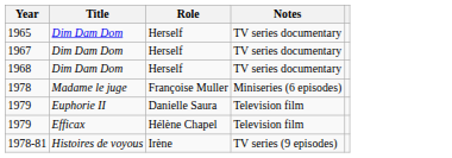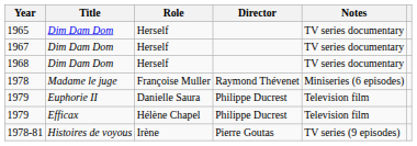+ column: Director | Raymond Thévenet | Philippe Ducrest | Philippe Ducrest | Pierre Goutas
